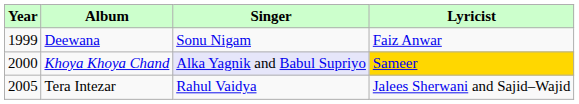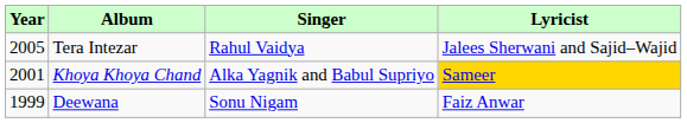rows swapped: Deewana <-> Tera Intezar
Khoya Khoya Chand | Year: 2000 -> 2001
Khoya Khoya Chand | Singer: lavender background -> no background
